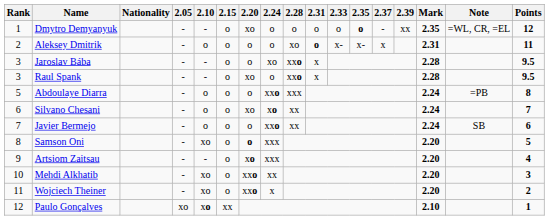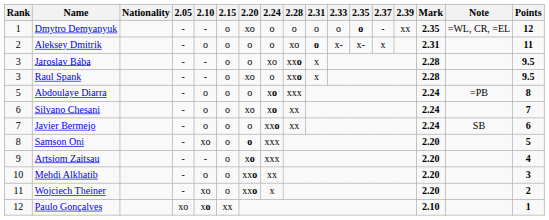Abdoulaye Diarra | 2.24: xxo -> xo
Mehdi Alkhatib | 2.10: xo -> o
